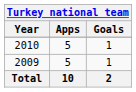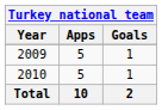rows swapped: 2009 <-> 2010
